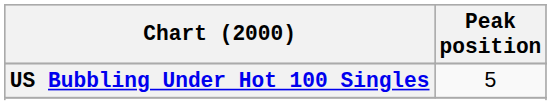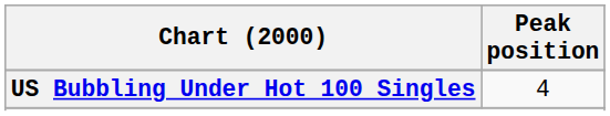US Bubbling Under Hot 100 Singles | Peak position: 5 -> 4
